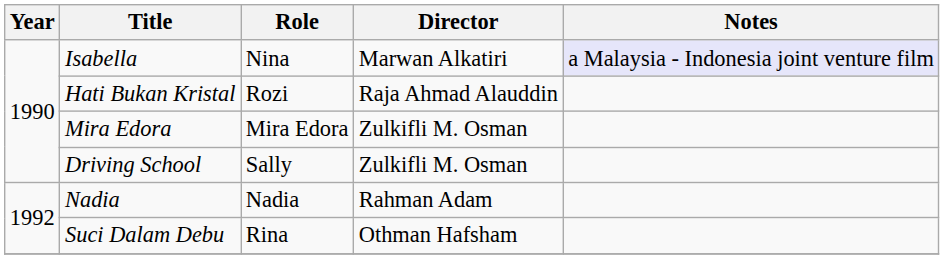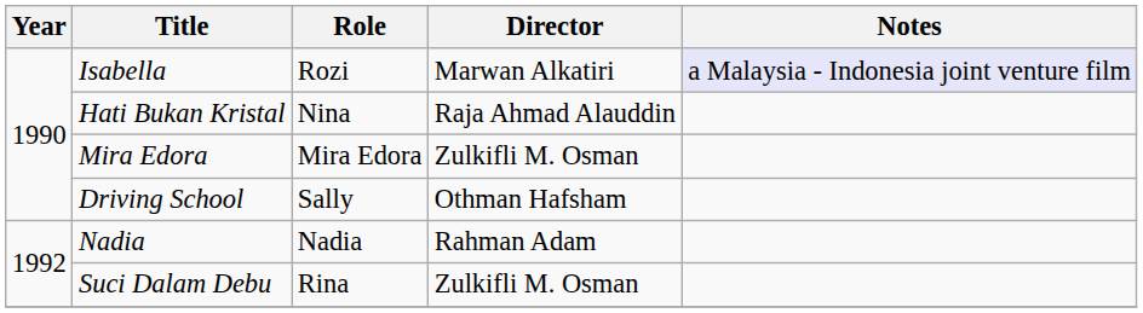Isabella | Role: Nina -> Rozi
Hati Bukan Kristal | Role: Rozi -> Nina
Driving School | Director: Zulkifli M. Osman -> Othman Hafsham
Suci Dalam Debu | Director: Othman Hafsham -> Zulkifli M. Osman
